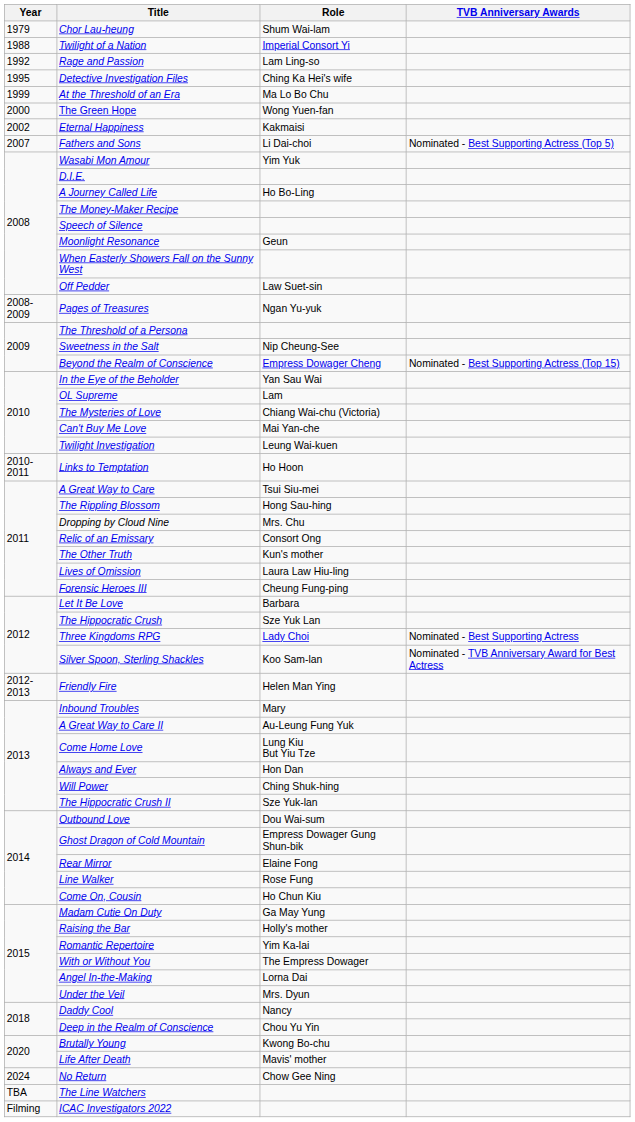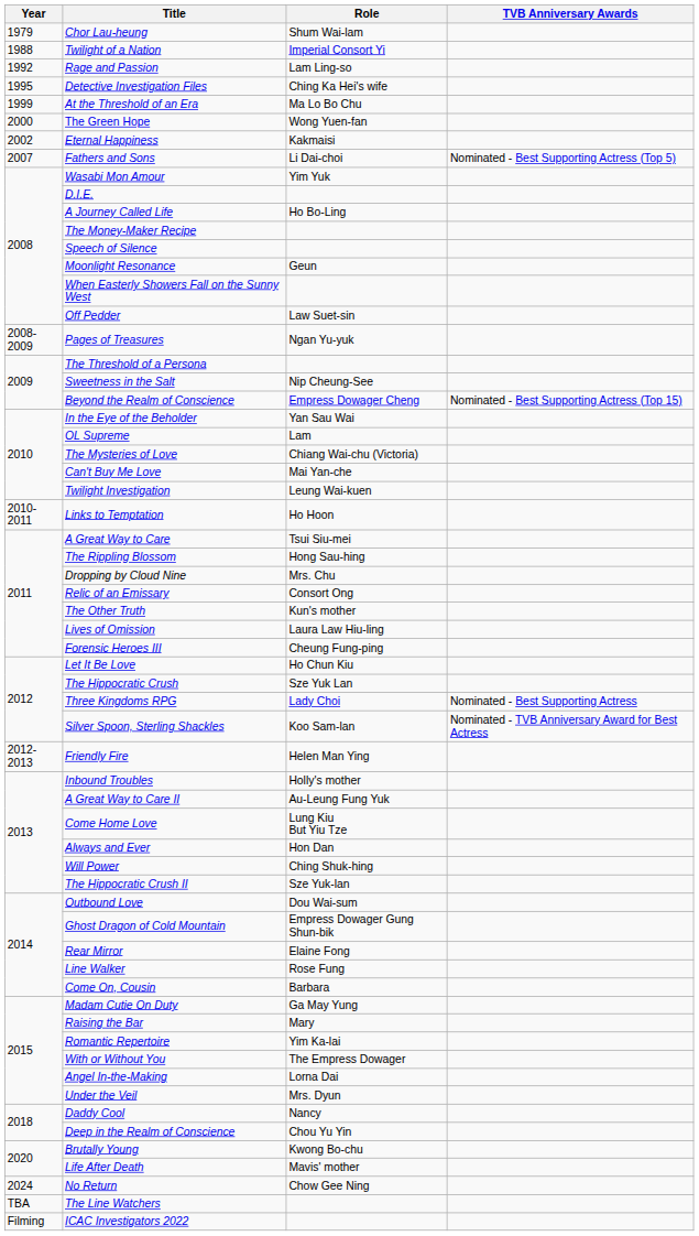Let It Be Love | Role: Barbara -> Ho Chun Kiu
Inbound Troubles | Role: Mary -> Holly's mother
Come On, Cousin | Role: Ho Chun Kiu -> Barbara
Raising the Bar | Role: Holly's mother -> Mary
